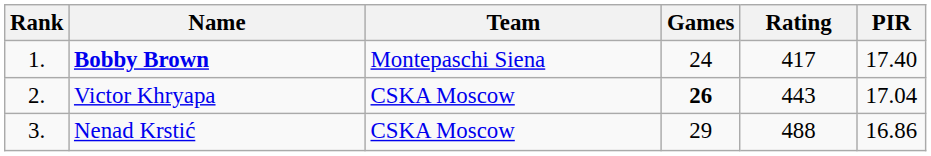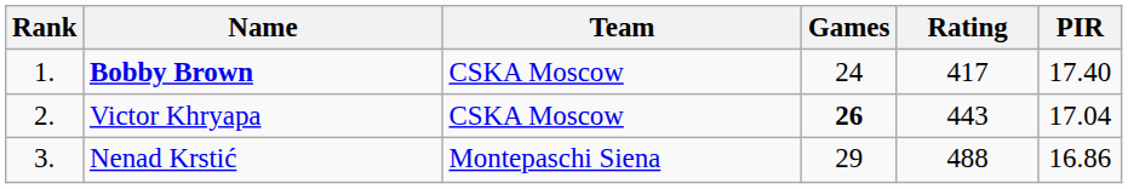Bobby Brown | Team: Montepaschi Siena -> CSKA Moscow
Nenad Krstić | Team: CSKA Moscow -> Montepaschi Siena
